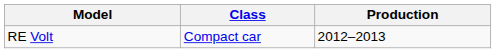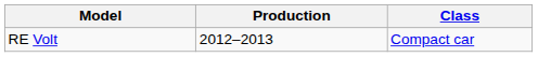columns swapped: Class <-> Production
